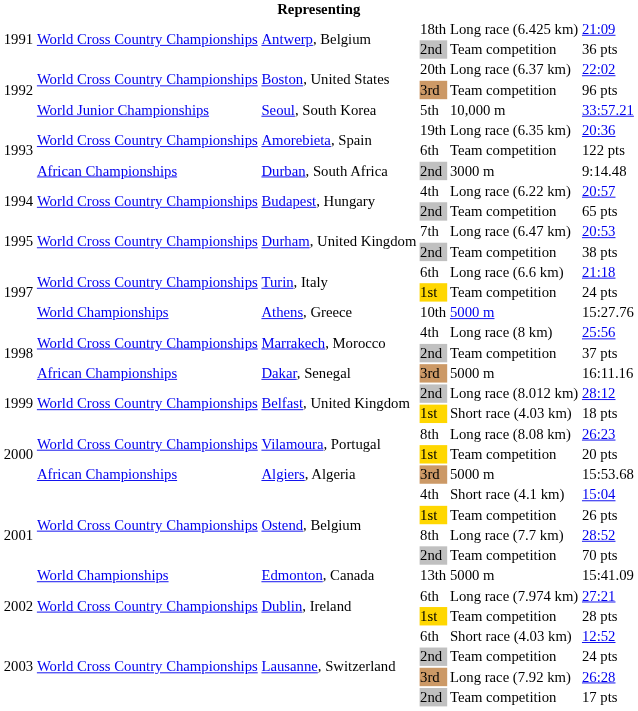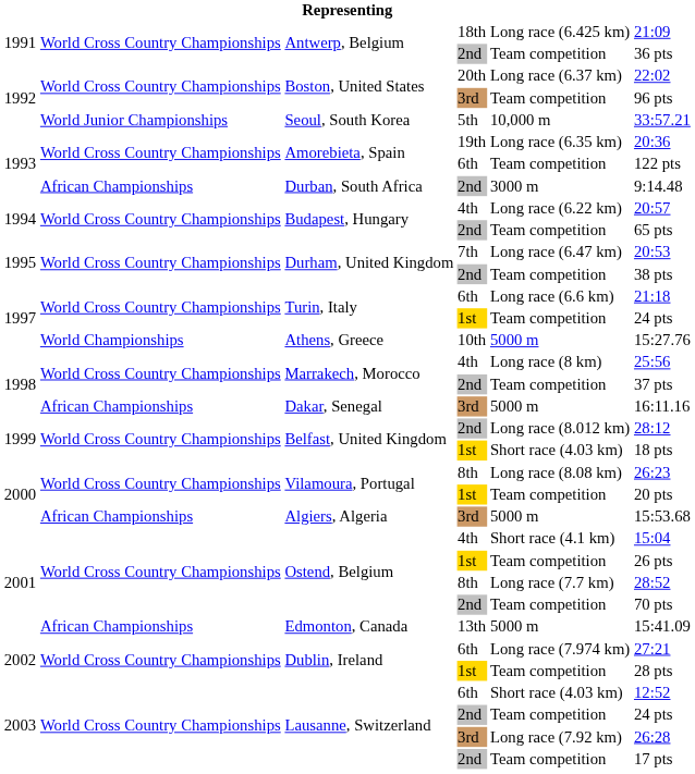Edmonton, Canada | column 2: World Championships -> African Championships
